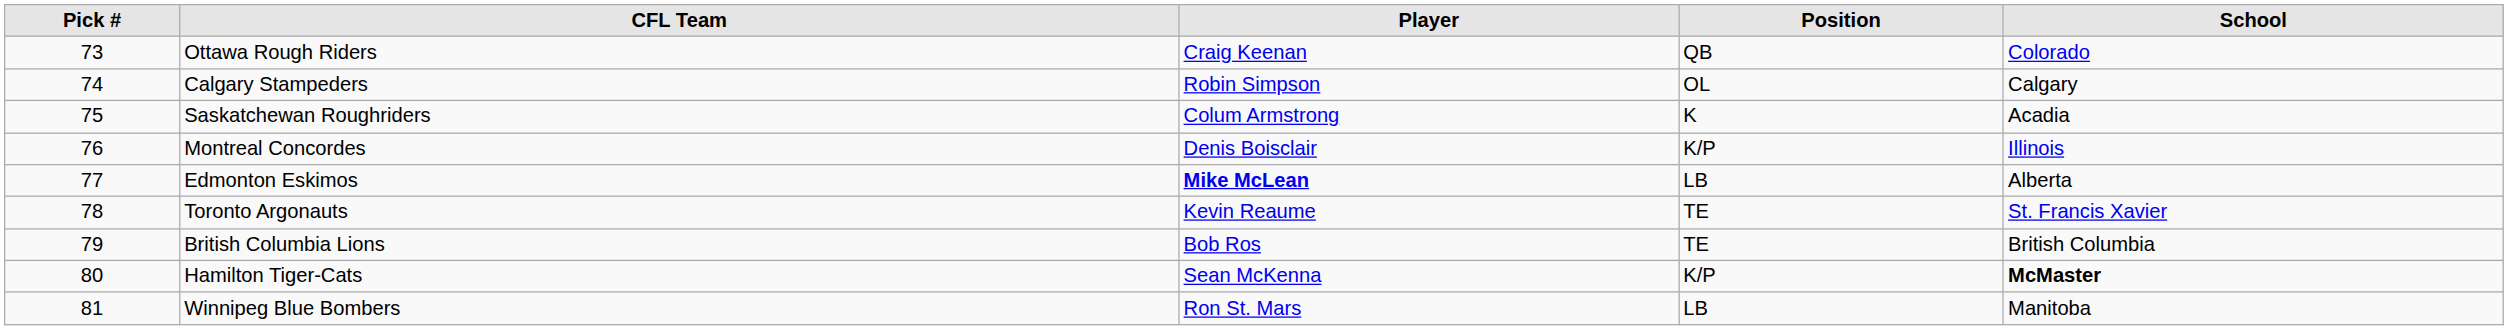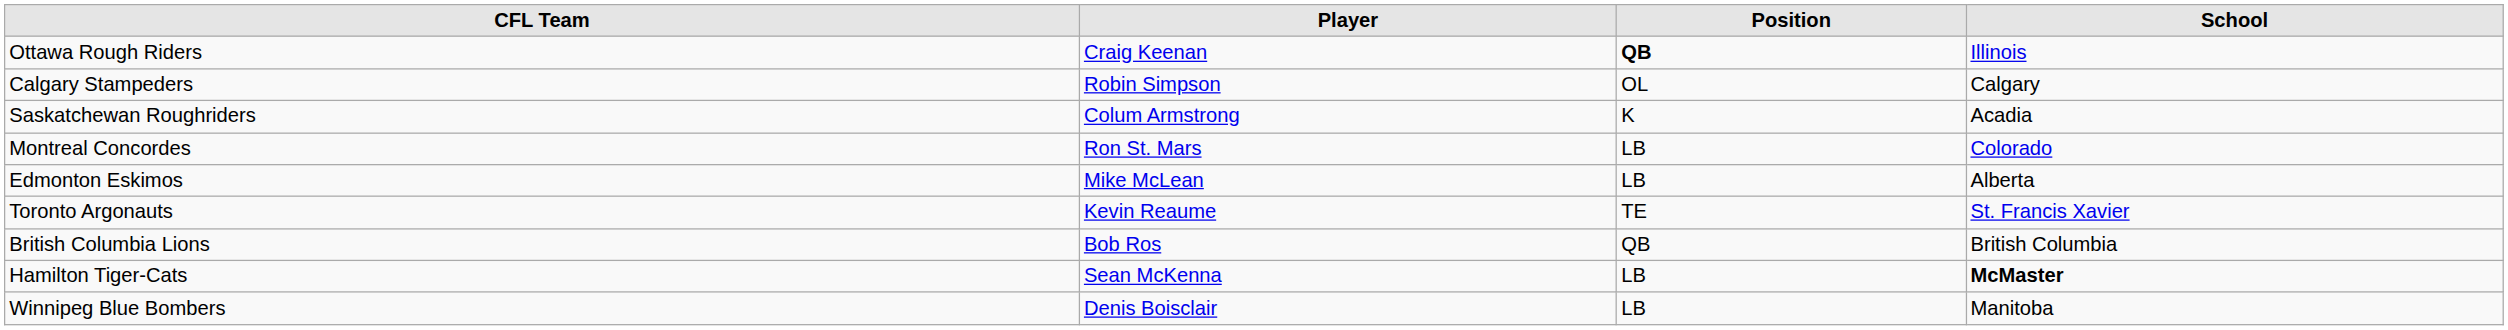- column: Pick # | 73 | 74 | 75 | 76 | 77 | 78 | 79 | 80 | 81
Ottawa Rough Riders | Position: normal -> bold
Ottawa Rough Riders | School: Colorado -> Illinois
Montreal Concordes | Player: Denis Boisclair -> Ron St. Mars
Montreal Concordes | Position: K/P -> LB
Montreal Concordes | School: Illinois -> Colorado
Edmonton Eskimos | Player: bold -> normal
British Columbia Lions | Position: TE -> QB
Hamilton Tiger-Cats | Position: K/P -> LB
Winnipeg Blue Bombers | Player: Ron St. Mars -> Denis Boisclair
